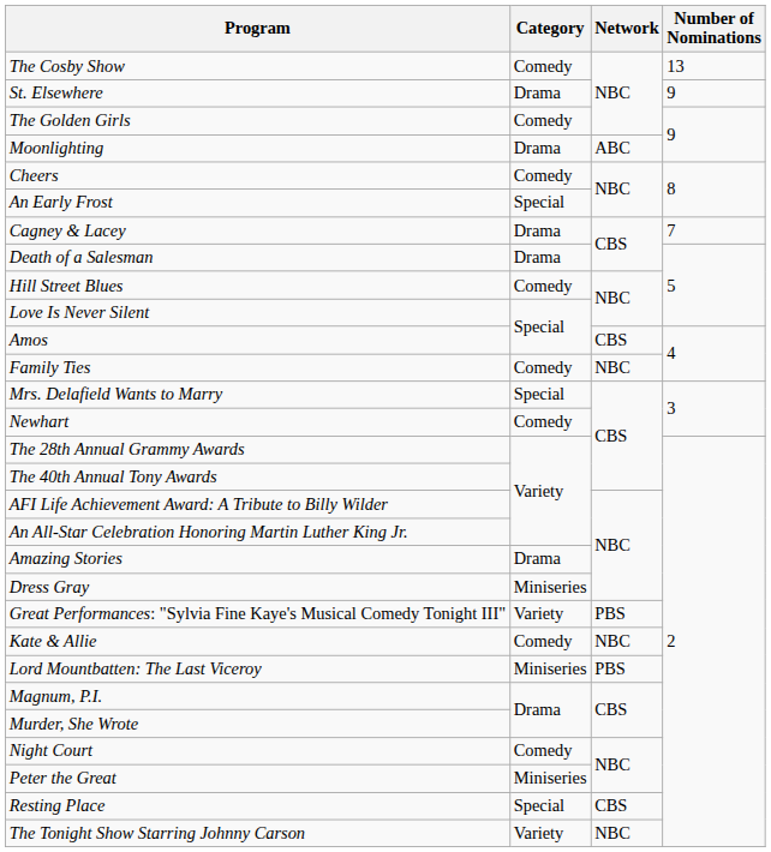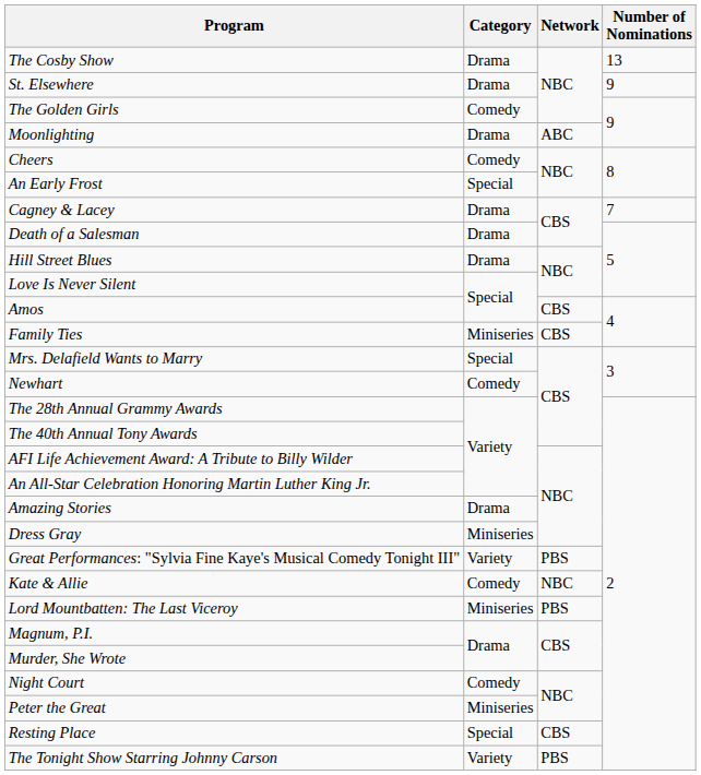The Cosby Show | Category: Comedy -> Drama
Hill Street Blues | Category: Comedy -> Drama
Family Ties | Category: Comedy -> Miniseries
Family Ties | Network: NBC -> CBS
The Tonight Show Starring Johnny Carson | Network: NBC -> PBS
